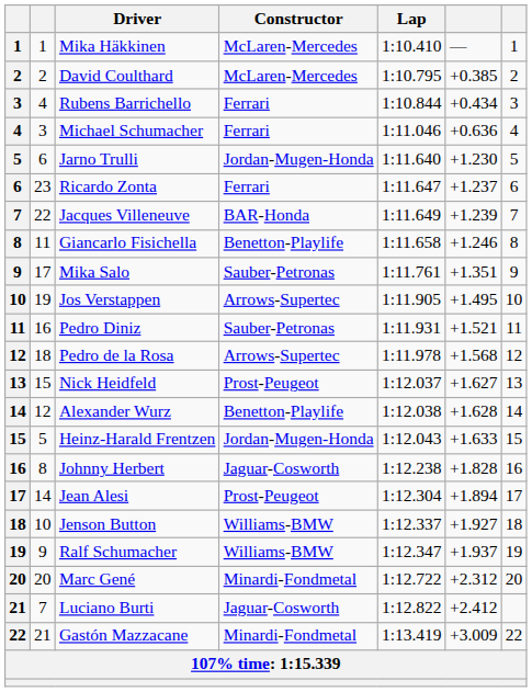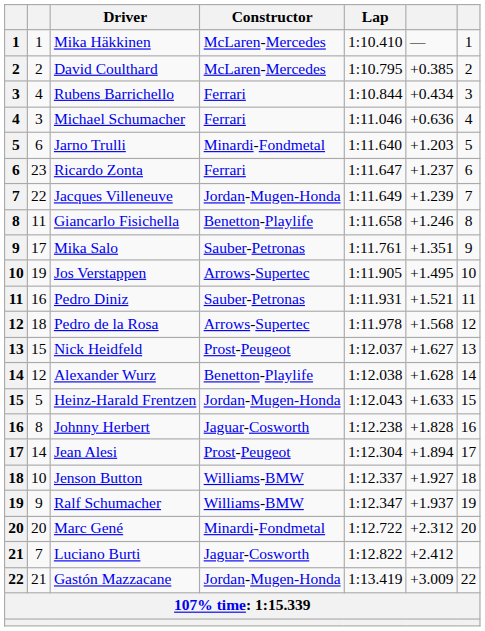Jarno Trulli | Constructor: Jordan-Mugen-Honda -> Minardi-Fondmetal
Jarno Trulli | column 6: +1.230 -> +1.203
Jacques Villeneuve | Constructor: BAR-Honda -> Jordan-Mugen-Honda
Gastón Mazzacane | Constructor: Minardi-Fondmetal -> Jordan-Mugen-Honda
